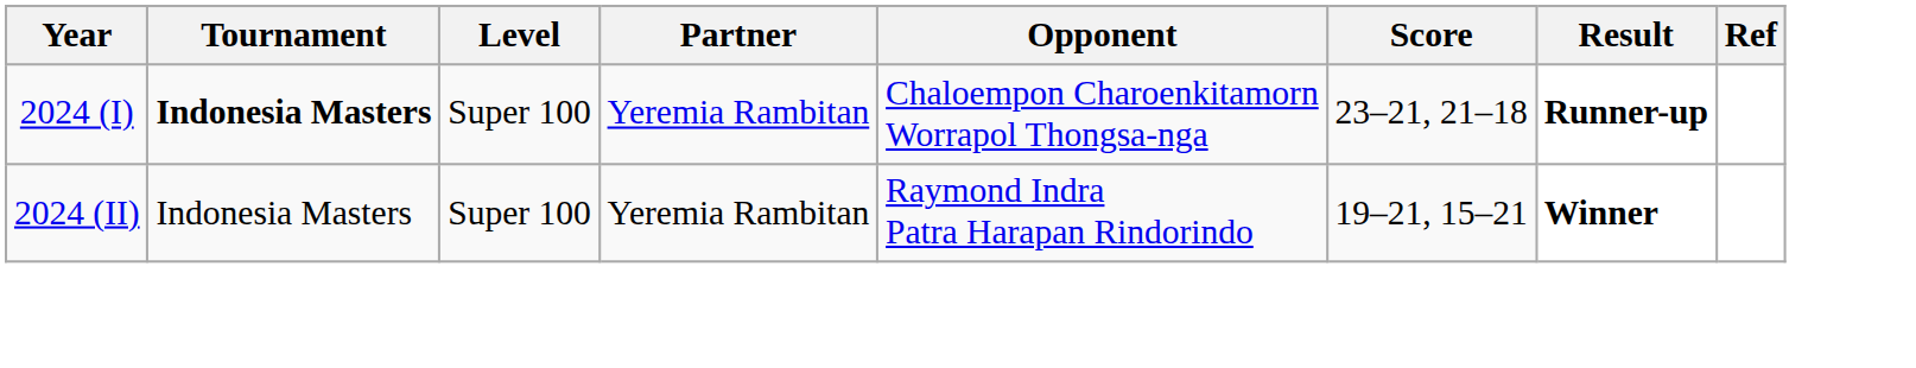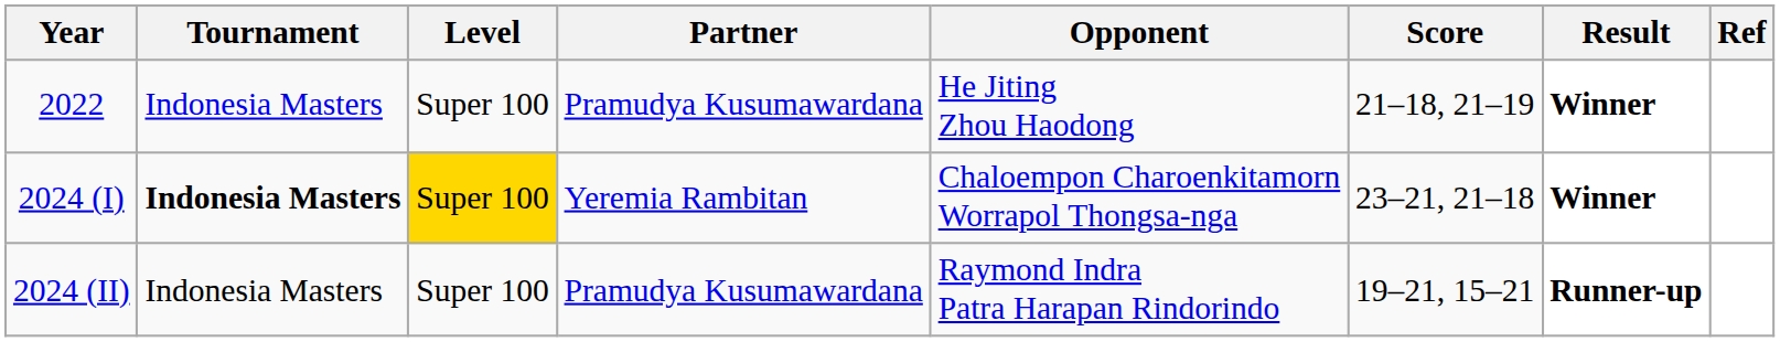+ row: 2022 | Indonesia Masters | Super 100 | Pramudya Kusumawardana | He Jiting Zhou Haodong | 21–18, 21–19 | Winner
2024 (I) | Level: no background -> gold background
2024 (I) | Result: Runner-up -> Winner
2024 (II) | Partner: Yeremia Rambitan -> Pramudya Kusumawardana
2024 (II) | Result: Winner -> Runner-up
